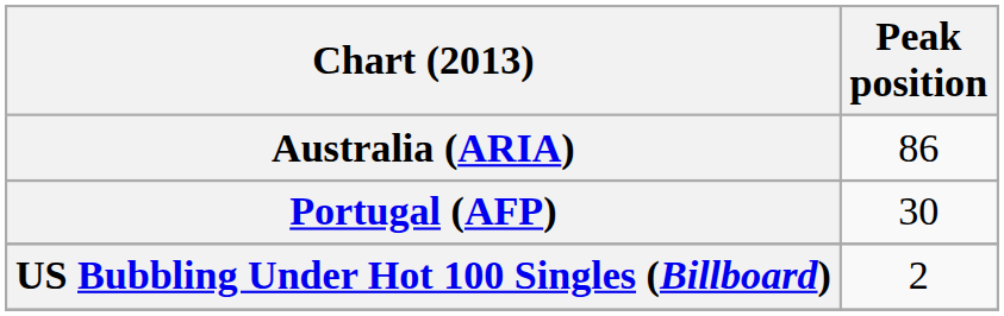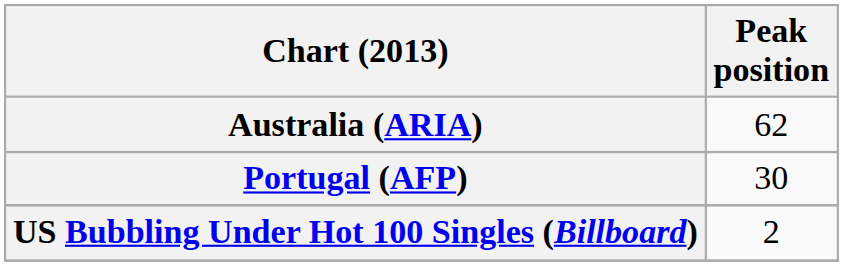Australia (ARIA) | Peak position: 86 -> 62
